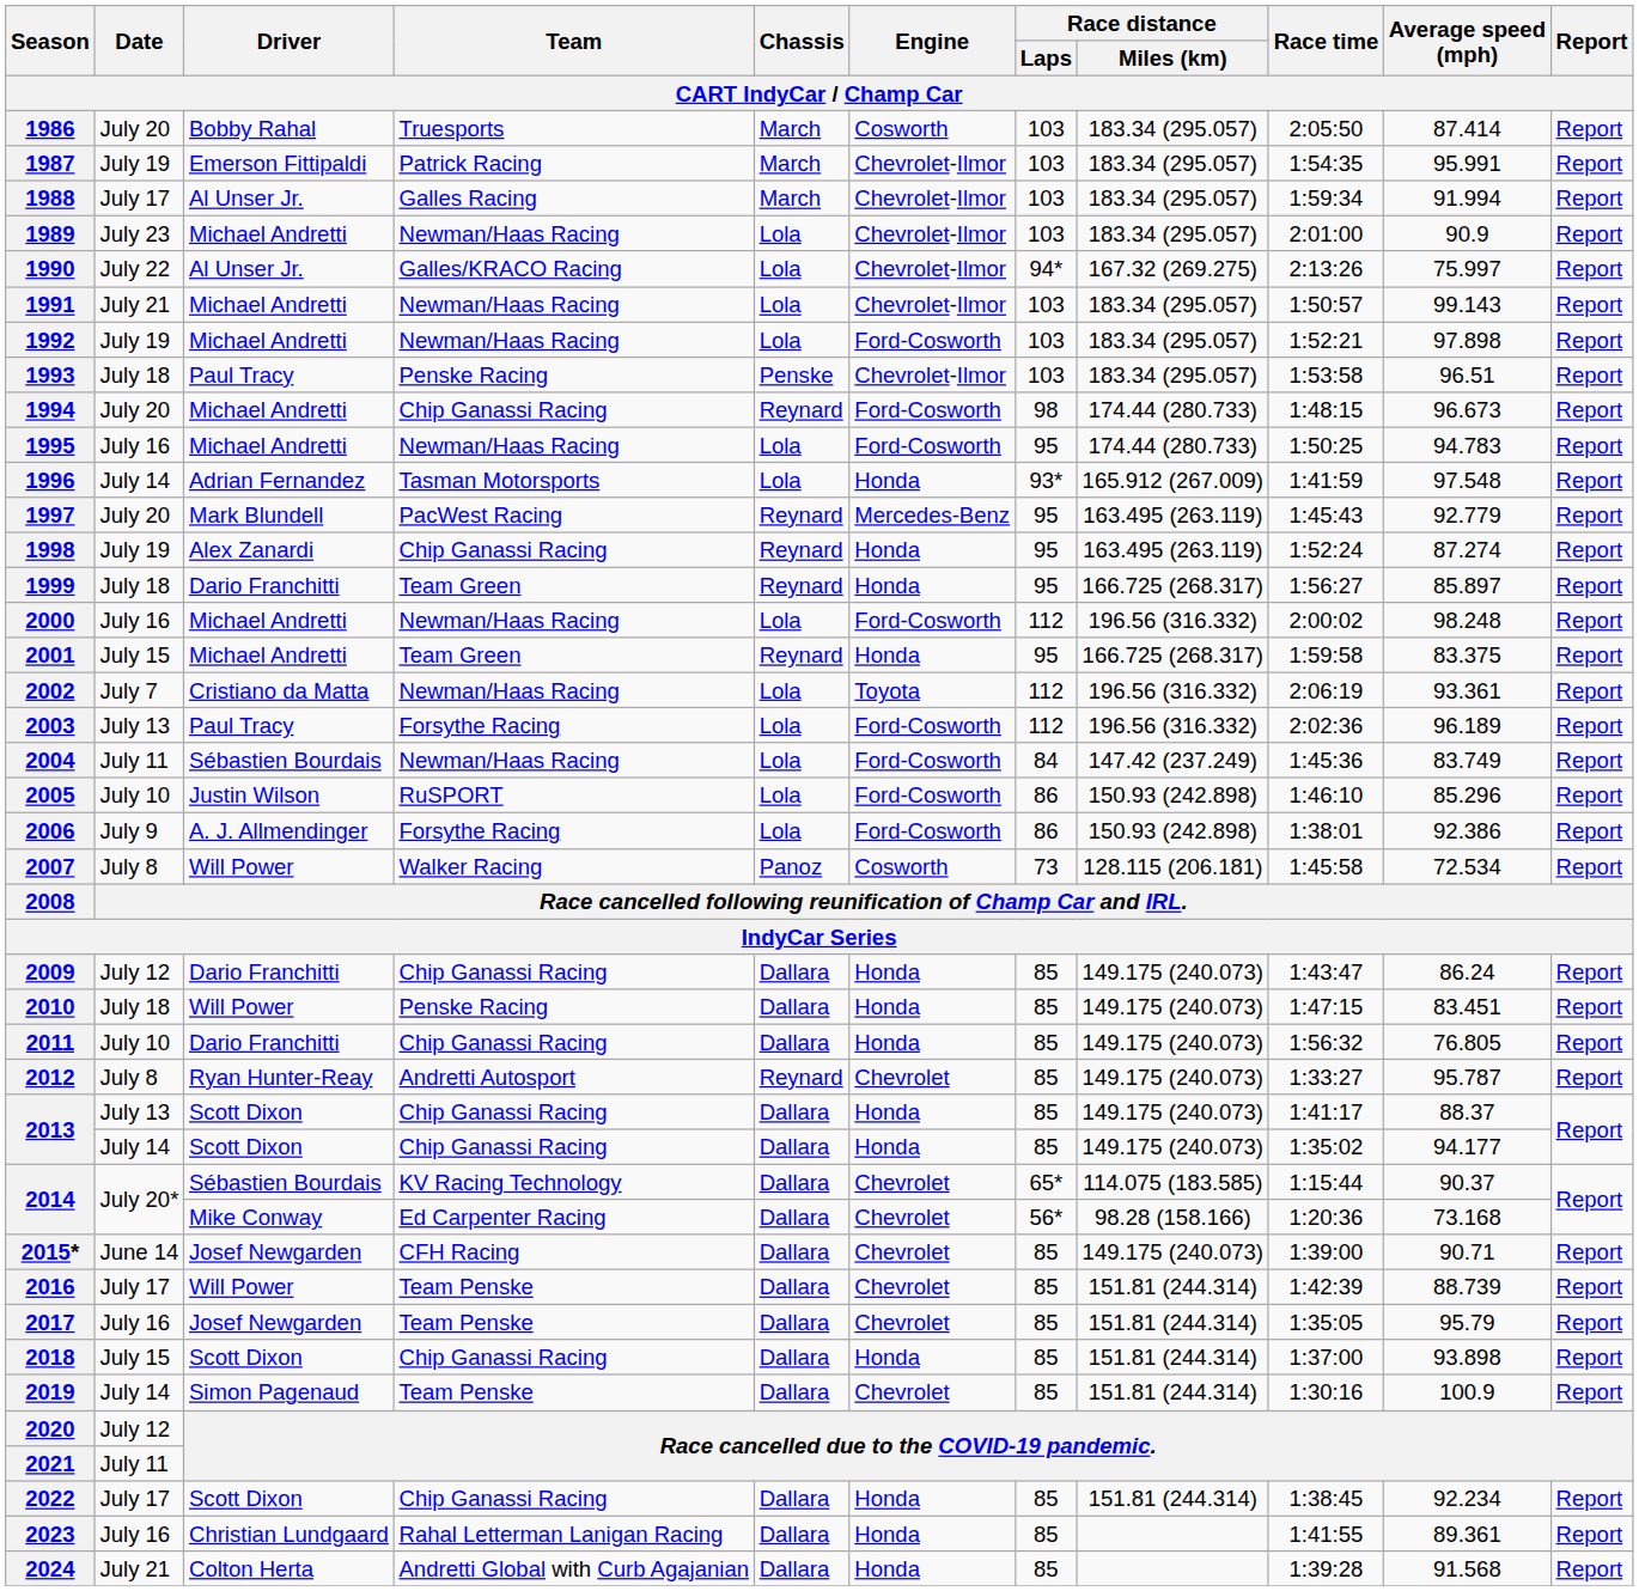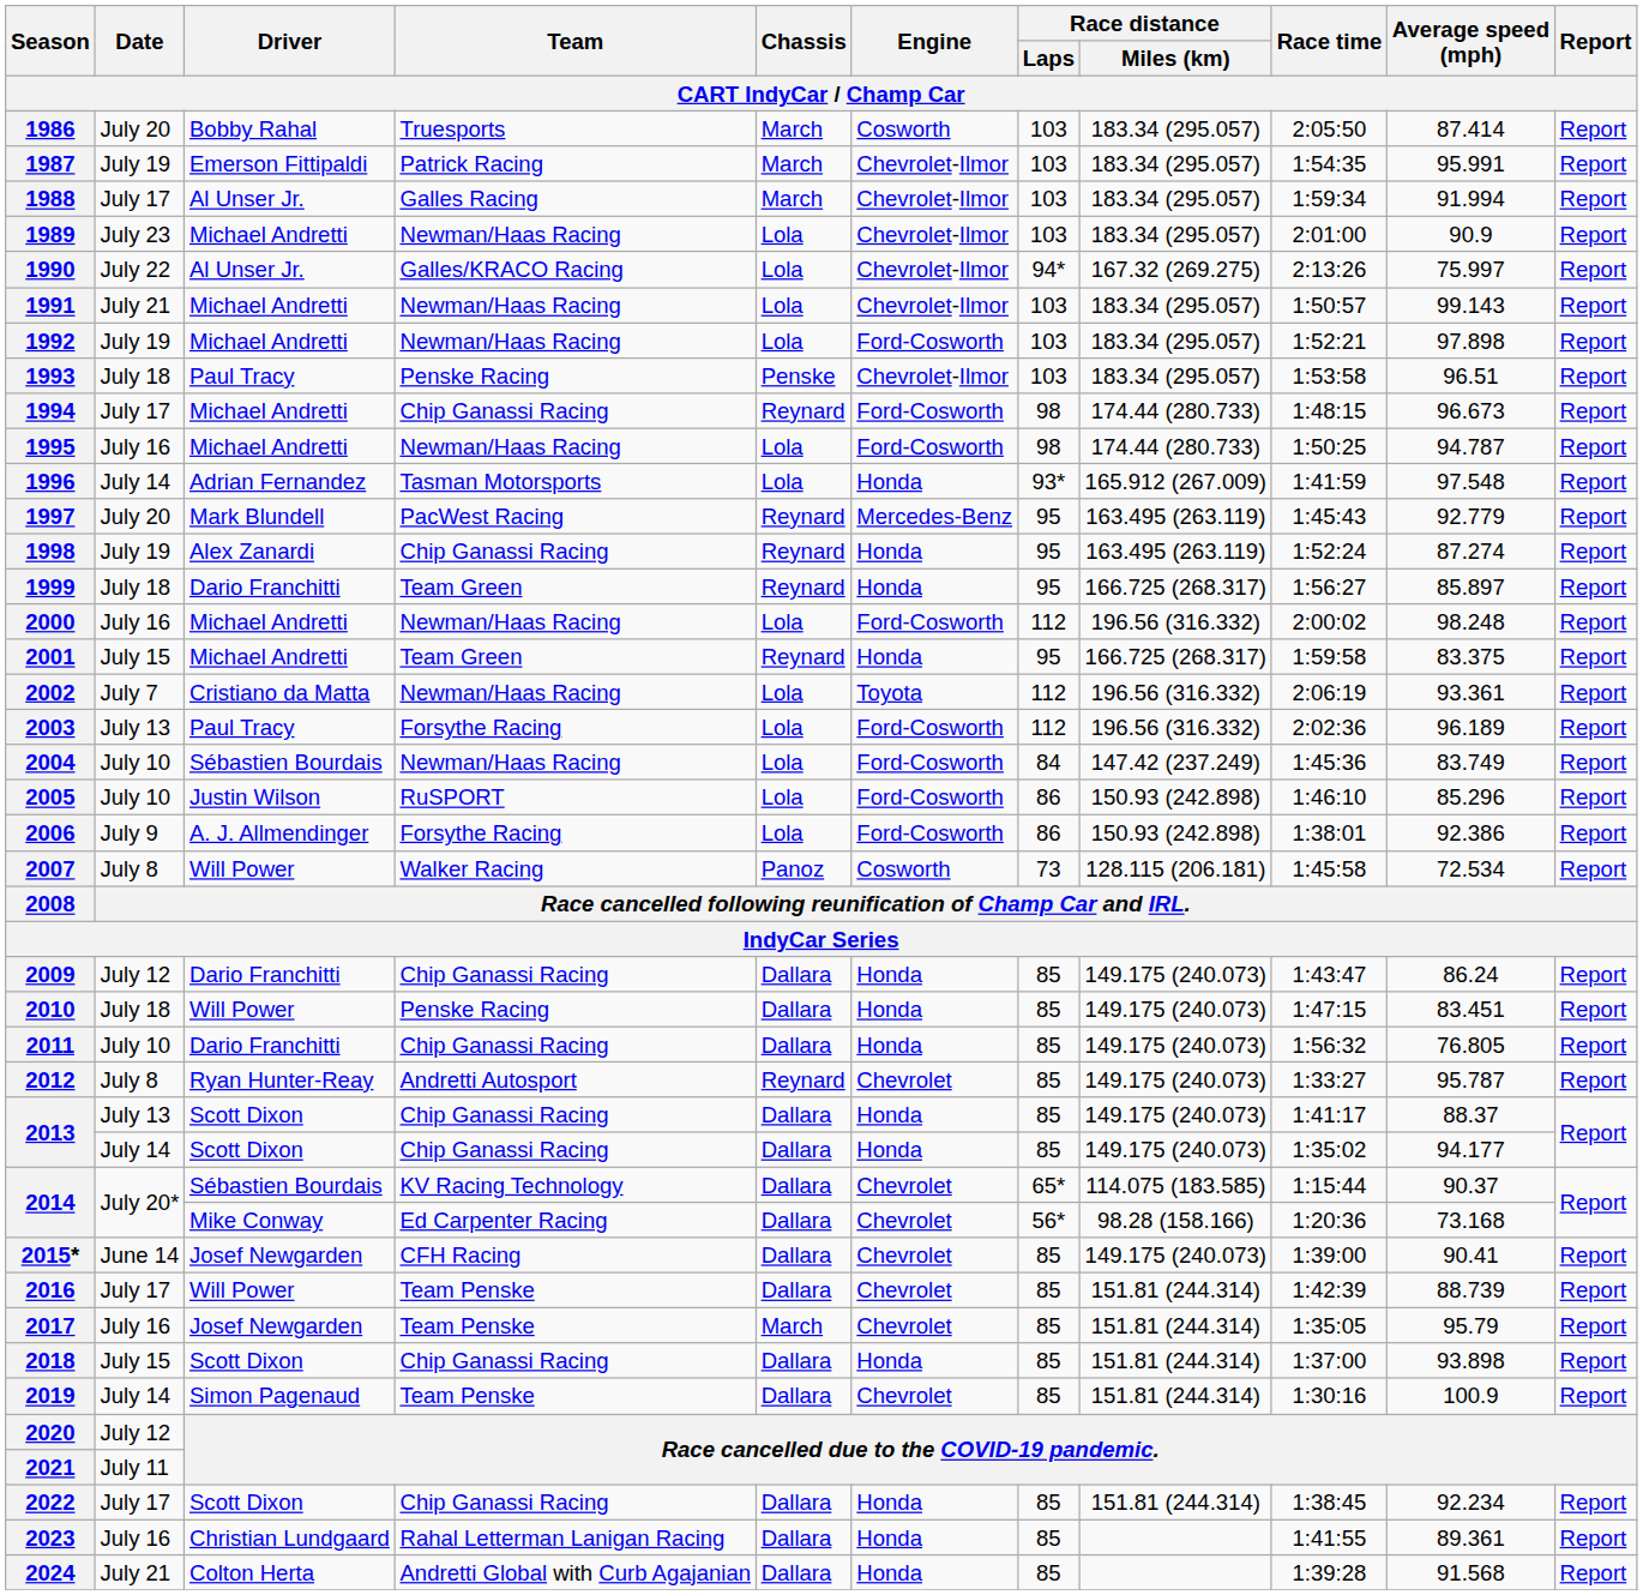1994 | Date / CART IndyCar / Champ Car: July 20 -> July 17
1995 | Race distance / Laps / CART IndyCar / Champ Car: 95 -> 98
1995 | Average speed (mph) / CART IndyCar / Champ Car: 94.783 -> 94.787
2004 | Date / CART IndyCar / Champ Car: July 11 -> July 10
2015* | Average speed (mph) / CART IndyCar / Champ Car: 90.71 -> 90.41
2017 | Chassis / CART IndyCar / Champ Car: Dallara -> March
